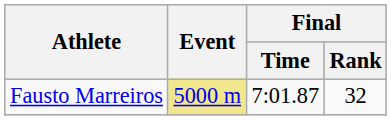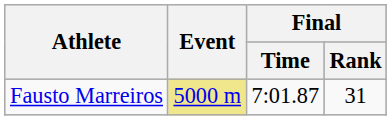Fausto Marreiros | Final / Rank: 32 -> 31
